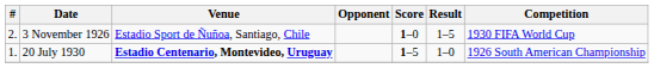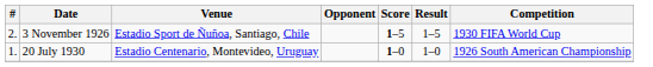3 November 1926 | Score: 1–0 -> 1–5
20 July 1930 | Venue: bold -> normal
20 July 1930 | Score: 1–5 -> 1–0
